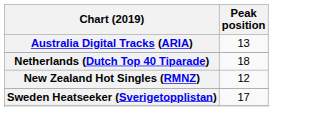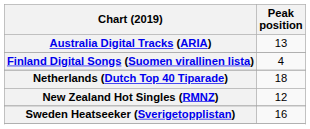+ row: Finland Digital Songs (Suomen virallinen lista) | 4
Sweden Heatseeker (Sverigetopplistan) | Peak position: 17 -> 16
